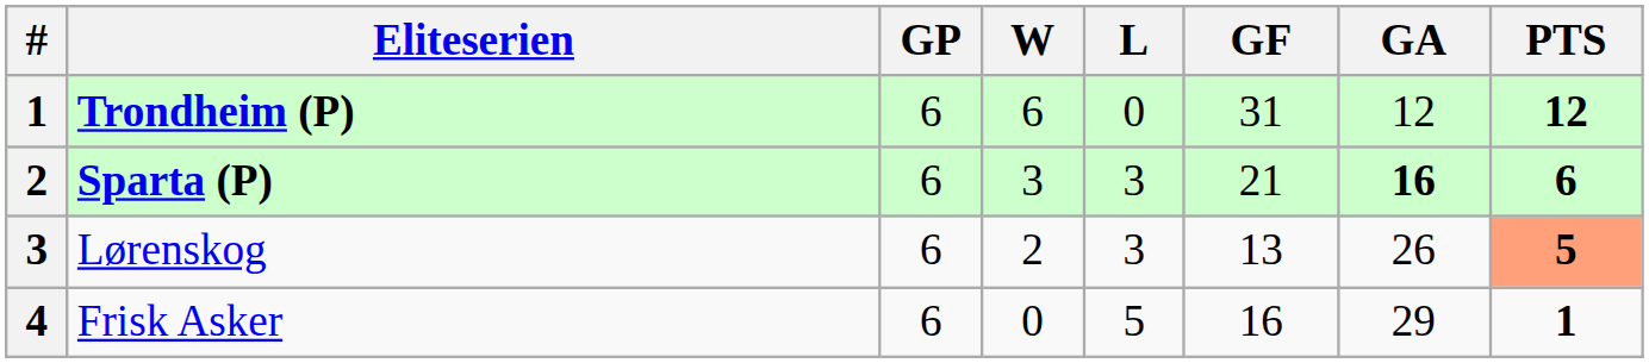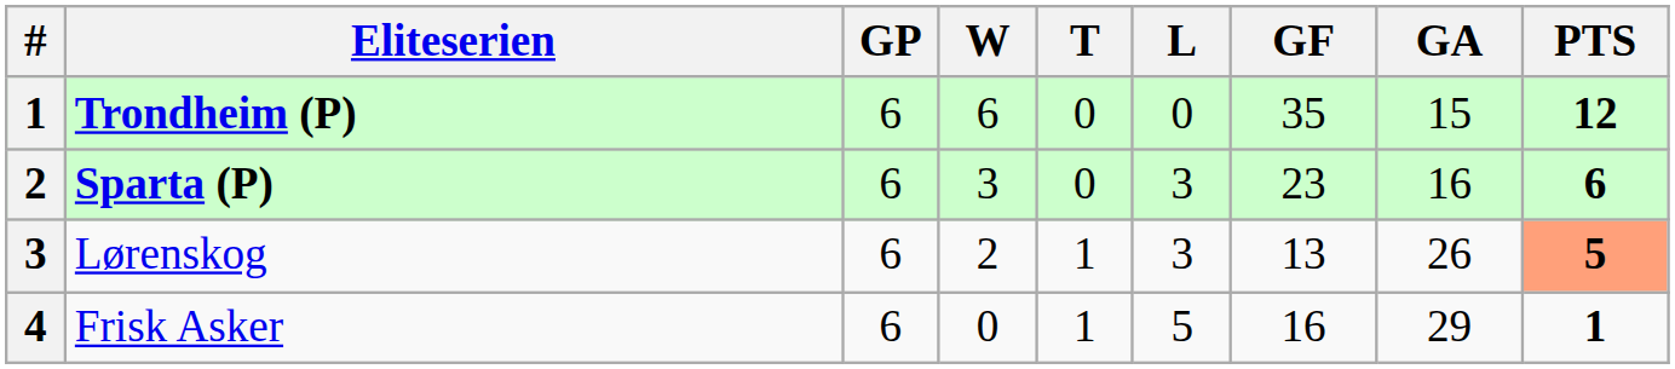+ column: T | 0 | 0 | 1 | 1
Trondheim (P) | GF: 31 -> 35
Trondheim (P) | GA: 12 -> 15
Sparta (P) | GF: 21 -> 23
Sparta (P) | GA: bold -> normal
